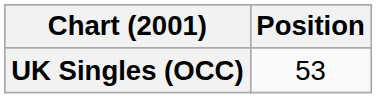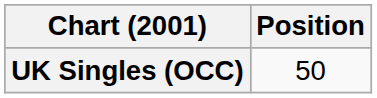UK Singles (OCC) | Position: 53 -> 50
